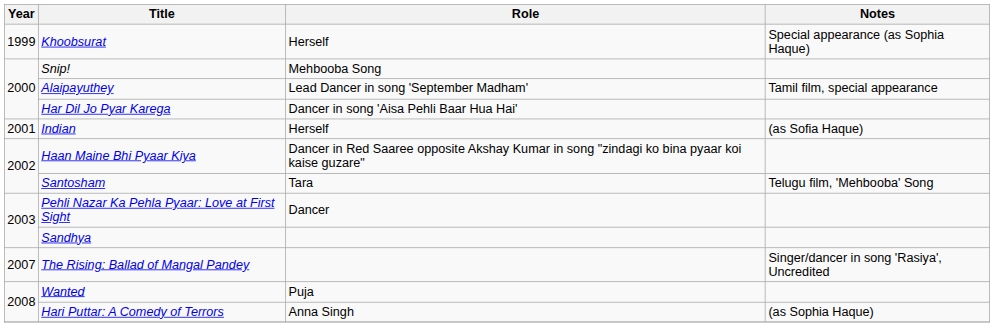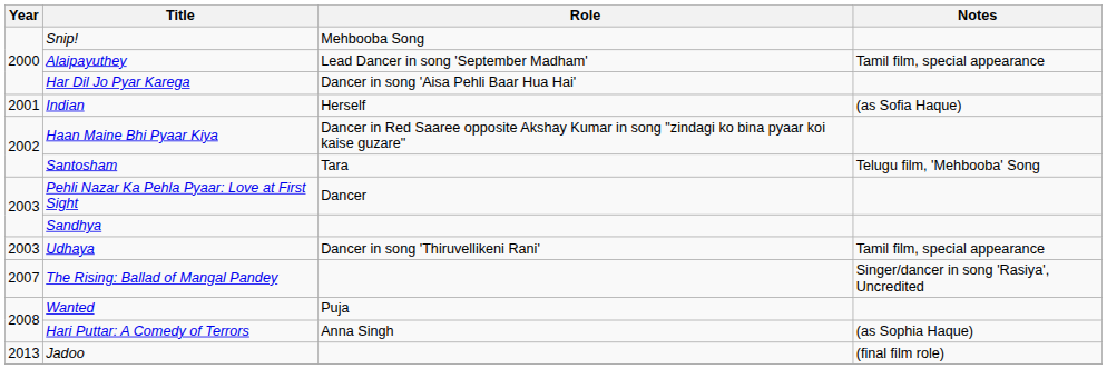- row: 1999 | Khoobsurat | Herself | Special appearance (as Sophia Haque)
+ row: 2003 | Udhaya | Dancer in song 'Thiruvellikeni Rani' | Tamil film, special appearance
+ row: 2013 | Jadoo | (final film role)
